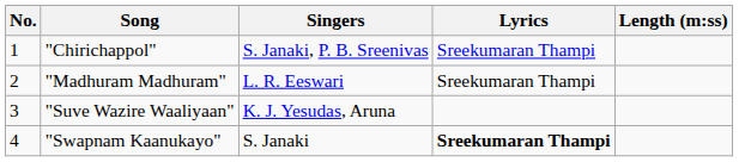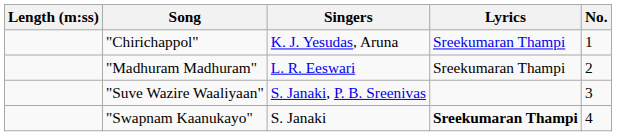columns swapped: No. <-> Length (m:ss)
"Chirichappol" | Singers: S. Janaki, P. B. Sreenivas -> K. J. Yesudas, Aruna
"Suve Wazire Waaliyaan" | Singers: K. J. Yesudas, Aruna -> S. Janaki, P. B. Sreenivas
